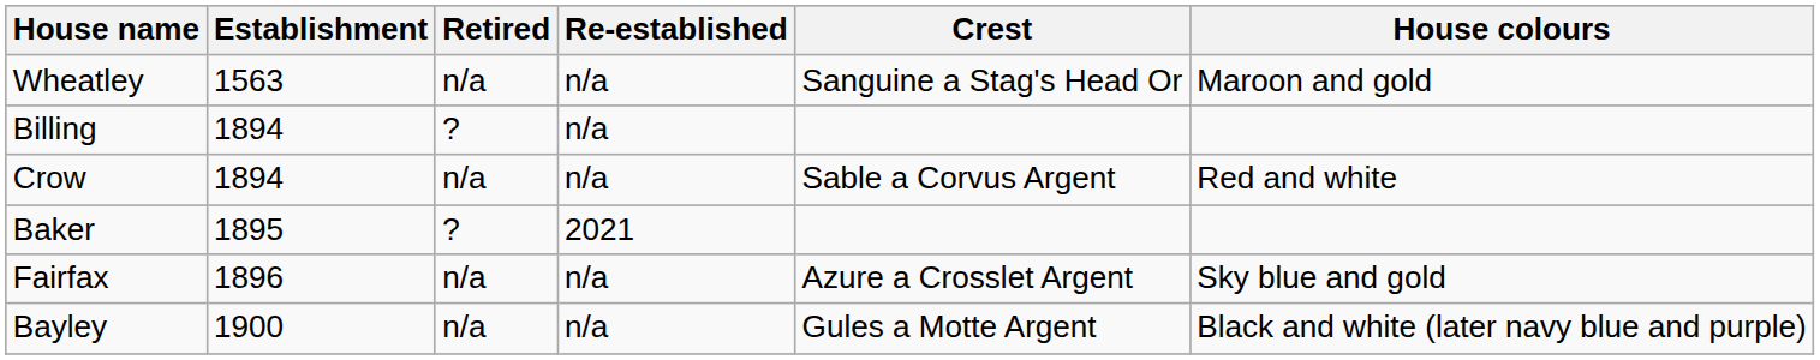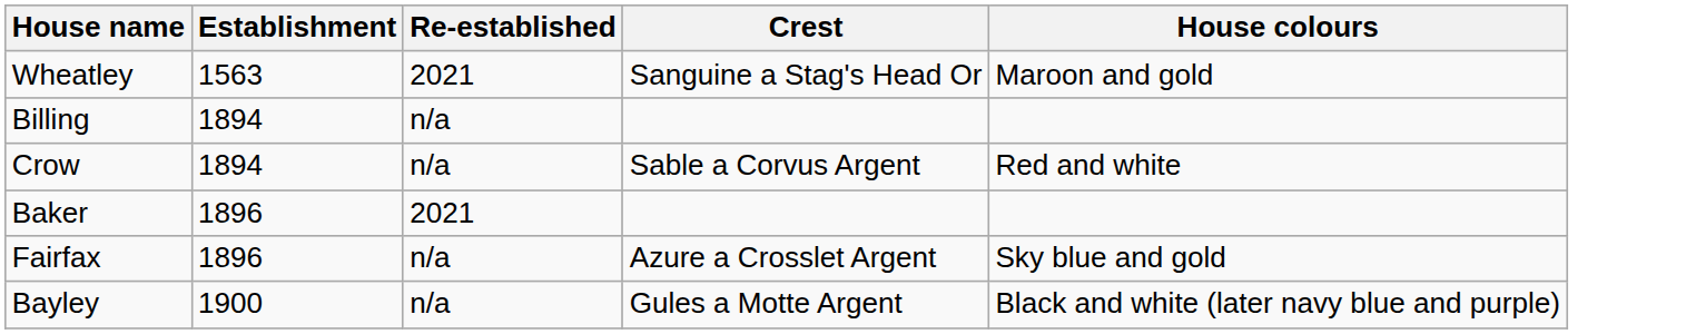- column: Retired | n/a | ? | n/a | ? | n/a | n/a
Wheatley | Re-established: n/a -> 2021
Baker | Establishment: 1895 -> 1896
